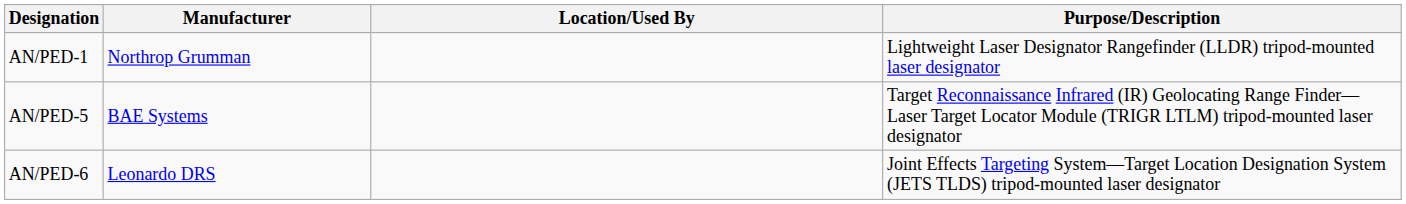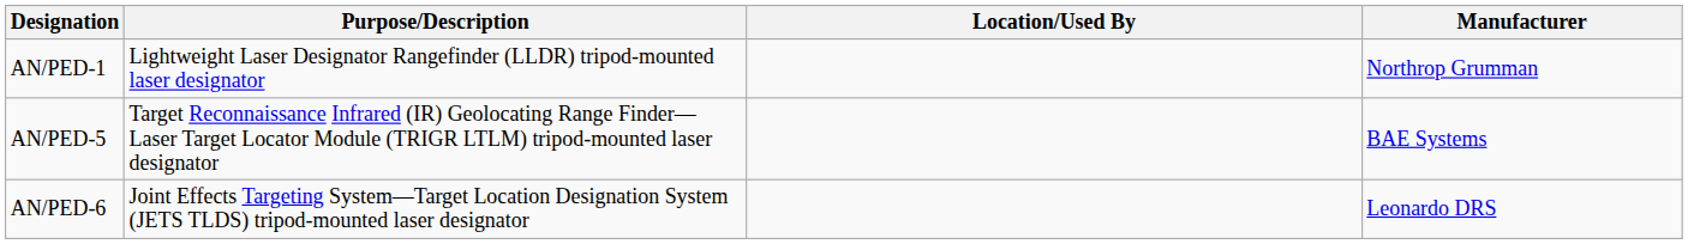columns swapped: Purpose/Description <-> Manufacturer
